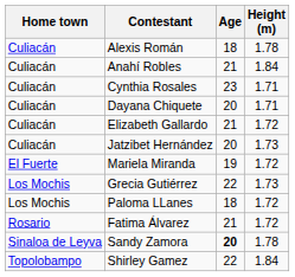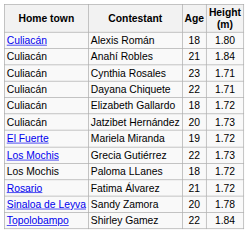Alexis Román | Height (m): 1.78 -> 1.80
Dayana Chiquete | Age: 20 -> 22
Elizabeth Gallardo | Age: 21 -> 18
Sandy Zamora | Age: bold -> normal
